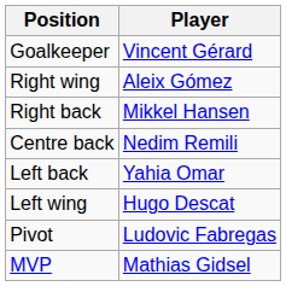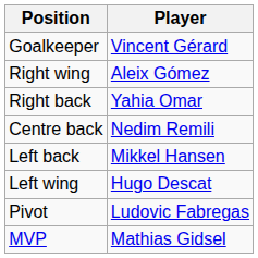Right back | Player: Mikkel Hansen -> Yahia Omar
Left back | Player: Yahia Omar -> Mikkel Hansen
